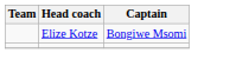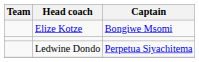+ row: Ledwine Dondo | Perpetua Siyachitema
